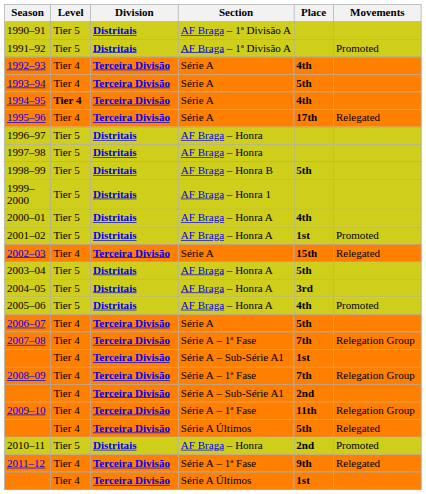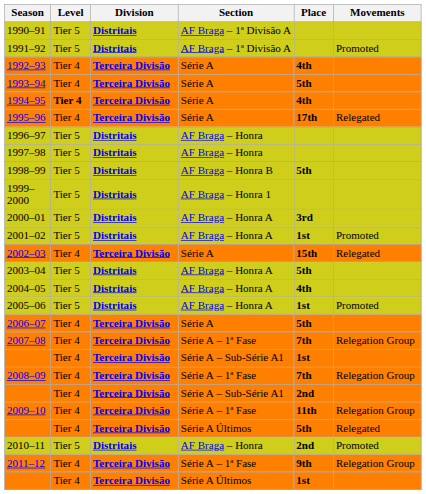2000–01 | Place: 4th -> 3rd
2004–05 | Place: 3rd -> 4th
2005–06 | Place: 4th -> 1st
2011–12 | Movements: Relegated -> Relegation Group
